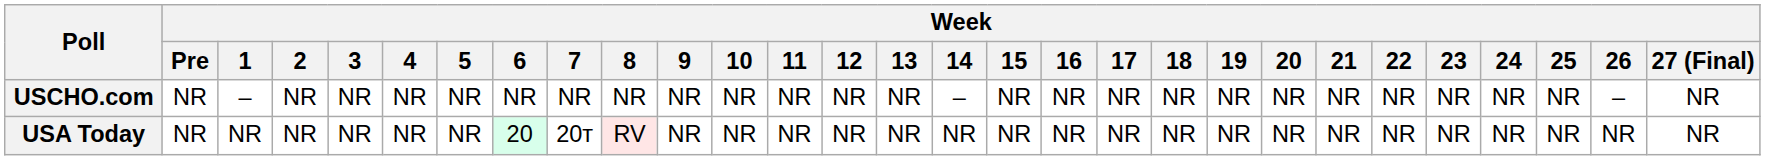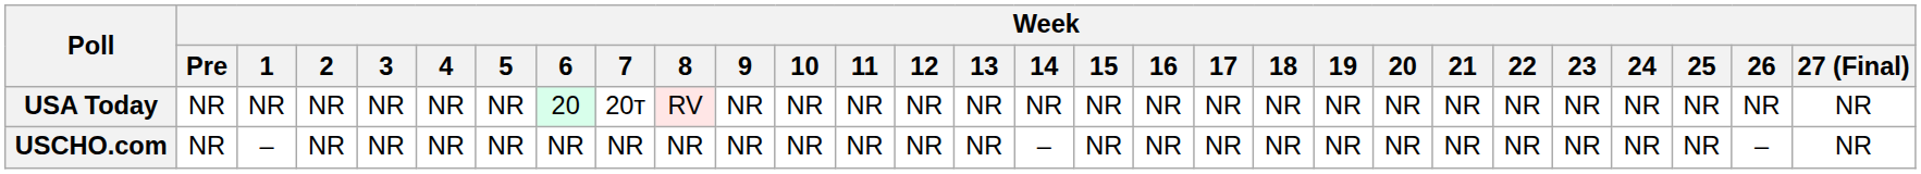rows swapped: USCHO.com <-> USA Today
